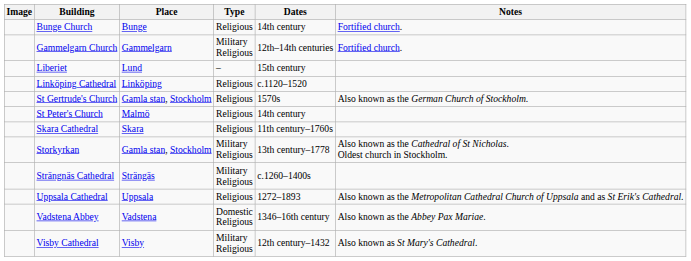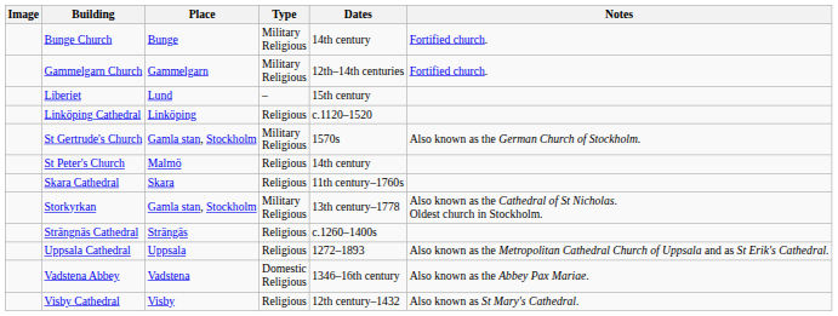Bunge Church | Type: Religious -> Military Religious
St Gertrude's Church | Type: Religious -> Military Religious
Strängnäs Cathedral | Type: Military Religious -> Religious
Visby Cathedral | Type: Military Religious -> Religious
